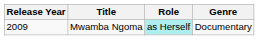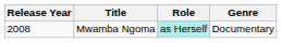Mwamba Ngoma | Release Year: 2009 -> 2008
